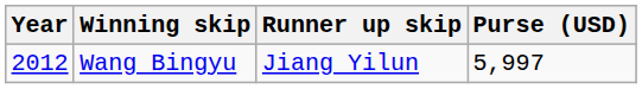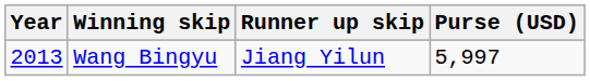Wang Bingyu | Year: 2012 -> 2013
